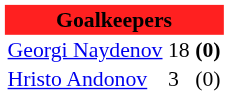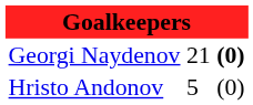Georgi Naydenov | column 2: 18 -> 21
Hristo Andonov | column 2: 3 -> 5
